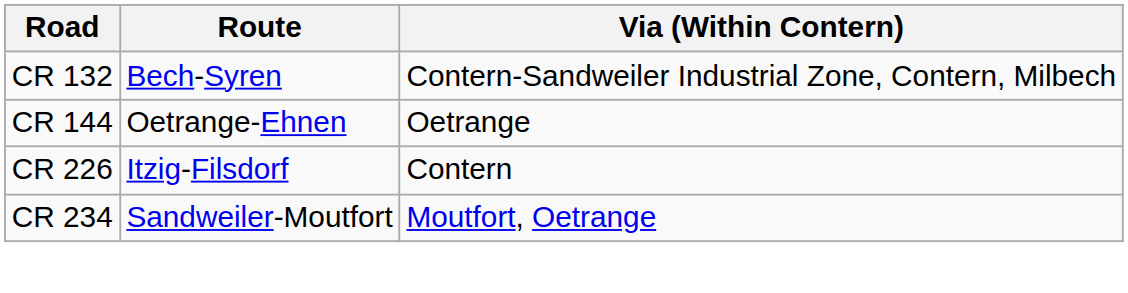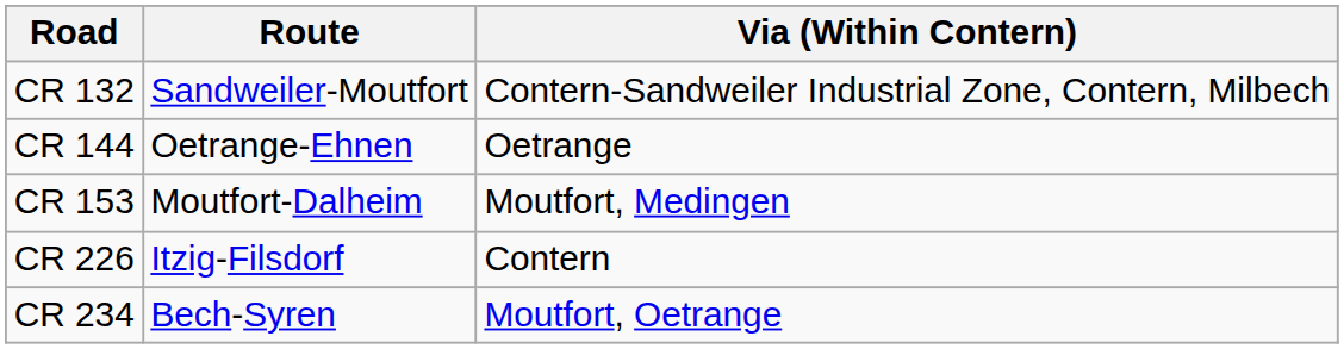CR 132 | Route: Bech-Syren -> Sandweiler-Moutfort
+ row: CR 153 | Moutfort-Dalheim | Moutfort, Medingen
CR 234 | Route: Sandweiler-Moutfort -> Bech-Syren
